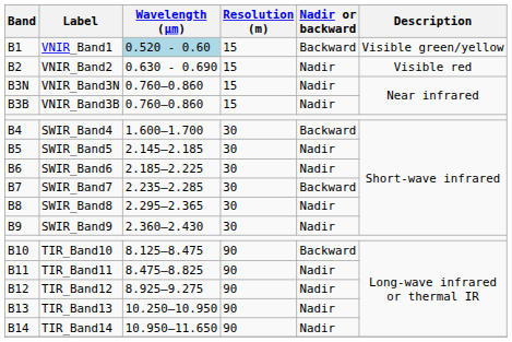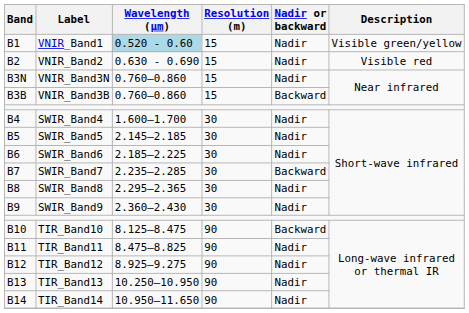VNIR_Band1 | Nadir or backward: Backward -> Nadir
VNIR_Band3B | Nadir or backward: Nadir -> Backward
SWIR_Band4 | Nadir or backward: Backward -> Nadir
